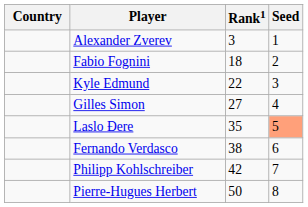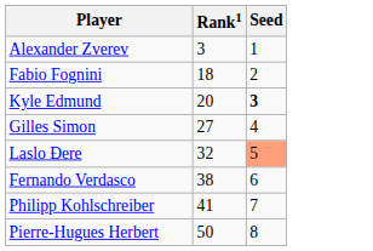- column: Country
Kyle Edmund | Rank1: 22 -> 20
Kyle Edmund | Seed: normal -> bold
Laslo Đere | Rank1: 35 -> 32
Philipp Kohlschreiber | Rank1: 42 -> 41
